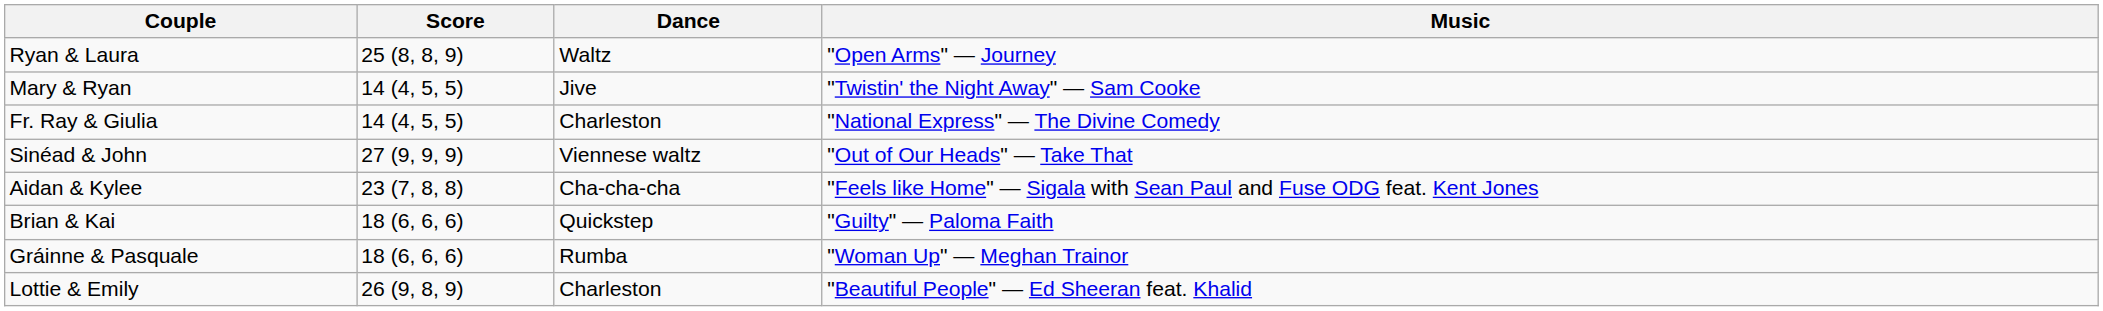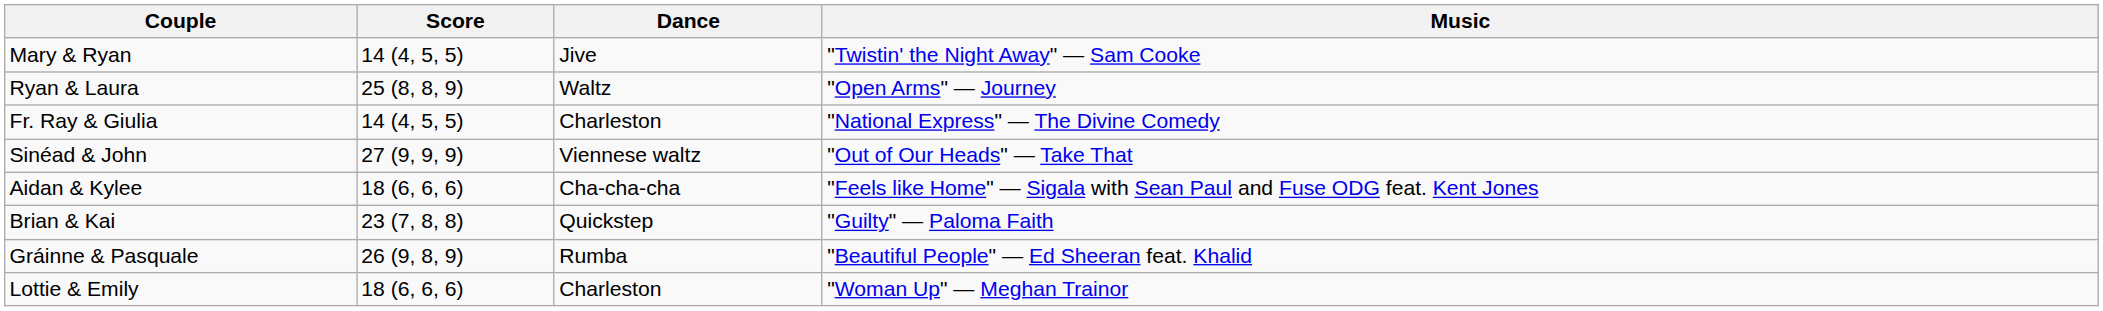rows swapped: Mary & Ryan <-> Ryan & Laura
Aidan & Kylee | Score: 23 (7, 8, 8) -> 18 (6, 6, 6)
Brian & Kai | Score: 18 (6, 6, 6) -> 23 (7, 8, 8)
Gráinne & Pasquale | Score: 18 (6, 6, 6) -> 26 (9, 8, 9)
Gráinne & Pasquale | Music: "Woman Up" — Meghan Trainor -> "Beautiful People" — Ed Sheeran feat. Khalid
Lottie & Emily | Score: 26 (9, 8, 9) -> 18 (6, 6, 6)
Lottie & Emily | Music: "Beautiful People" — Ed Sheeran feat. Khalid -> "Woman Up" — Meghan Trainor
